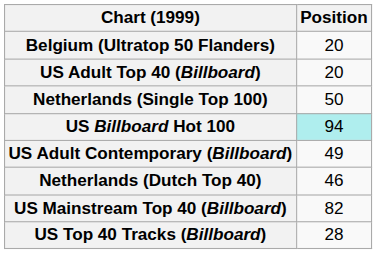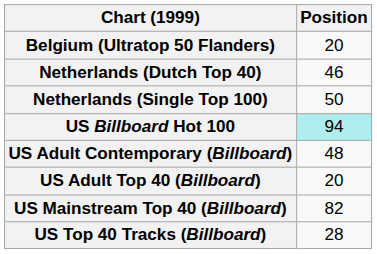rows swapped: Netherlands (Dutch Top 40) <-> US Adult Top 40 (Billboard)
US Adult Contemporary (Billboard) | Position: 49 -> 48
